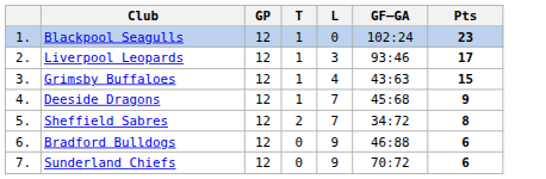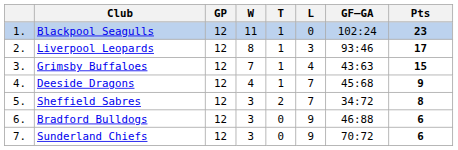+ column: W | 11 | 8 | 7 | 4 | 3 | 3 | 3
